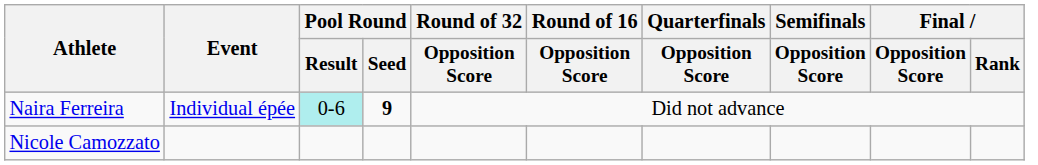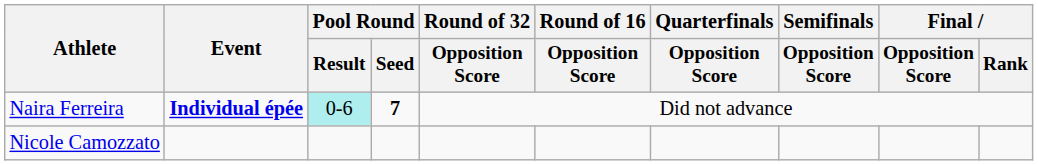Naira Ferreira | Event: normal -> bold
Naira Ferreira | Pool Round / Seed: 9 -> 7
